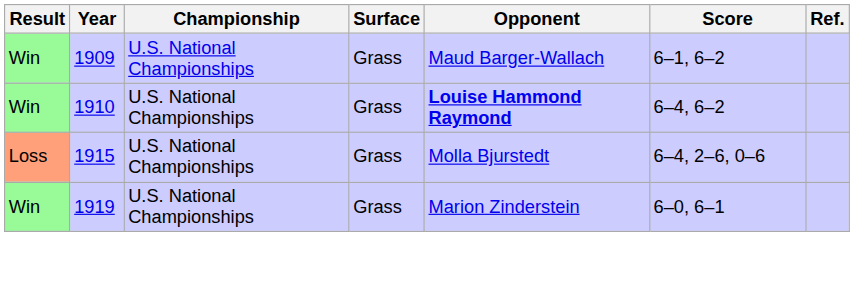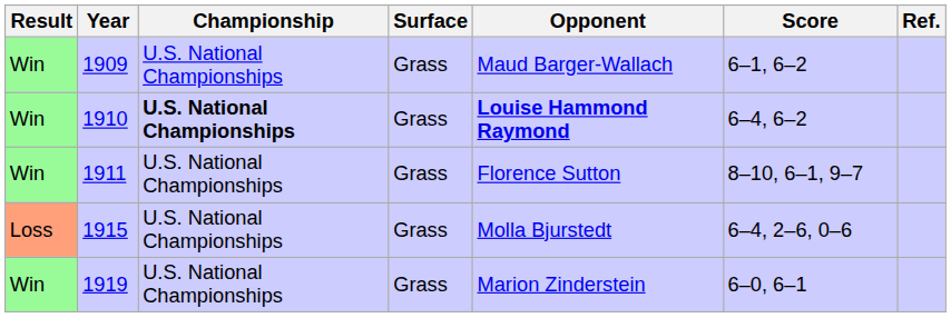1910 | Championship: normal -> bold
+ row: Win | 1911 | U.S. National Championships | Grass | Florence Sutton | 8–10, 6–1, 9–7
